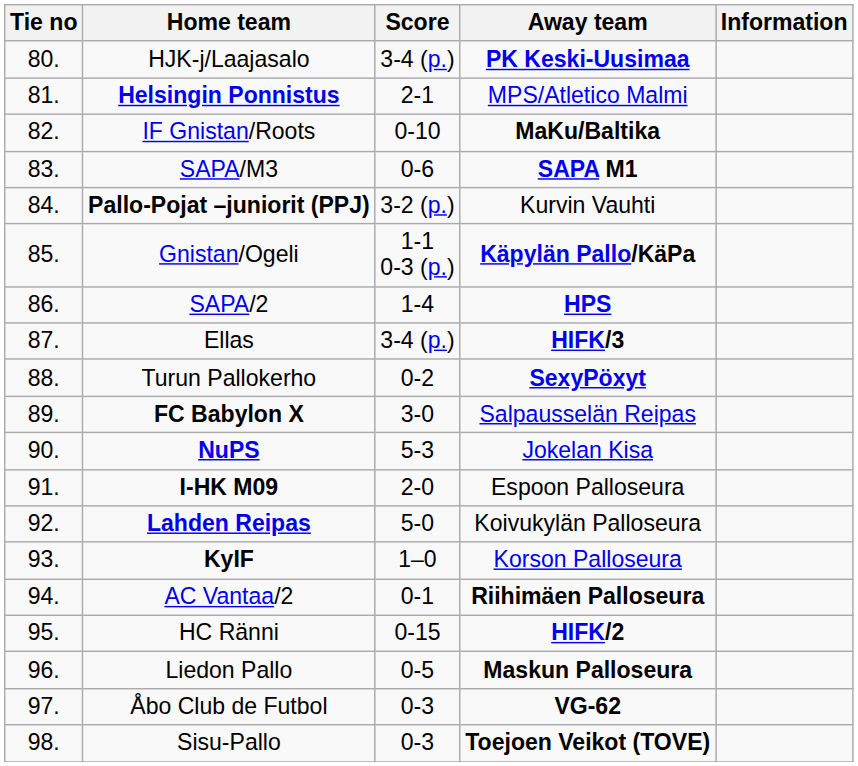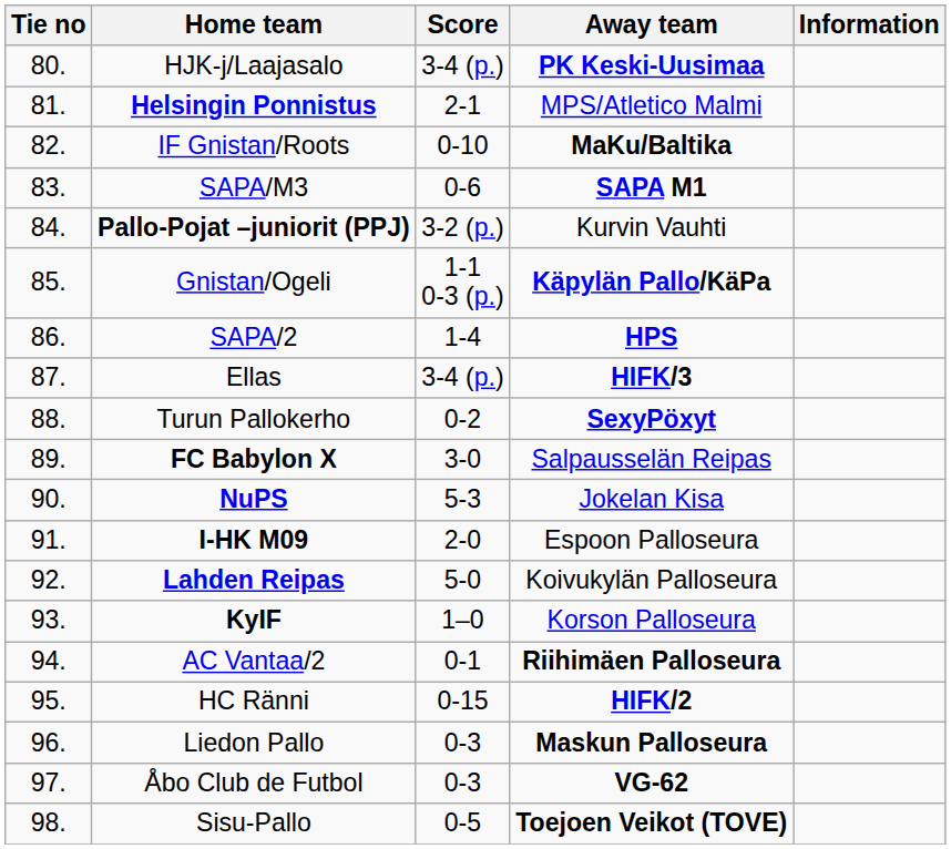Liedon Pallo | Score: 0-5 -> 0-3
Sisu-Pallo | Score: 0-3 -> 0-5
